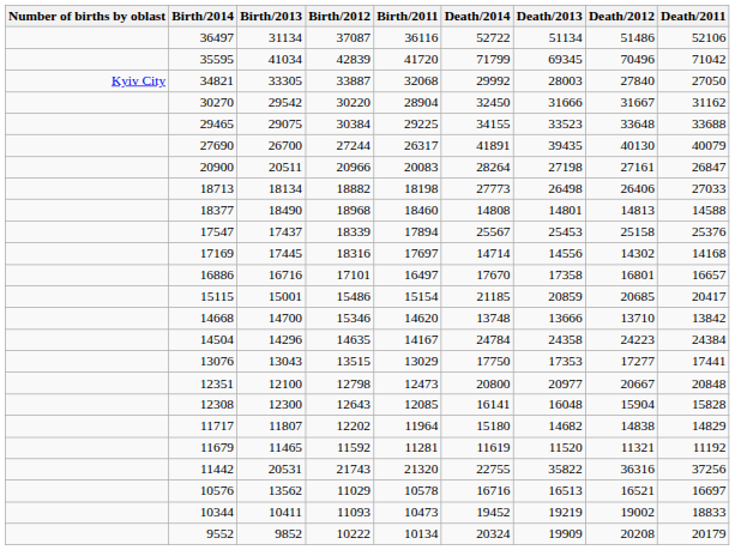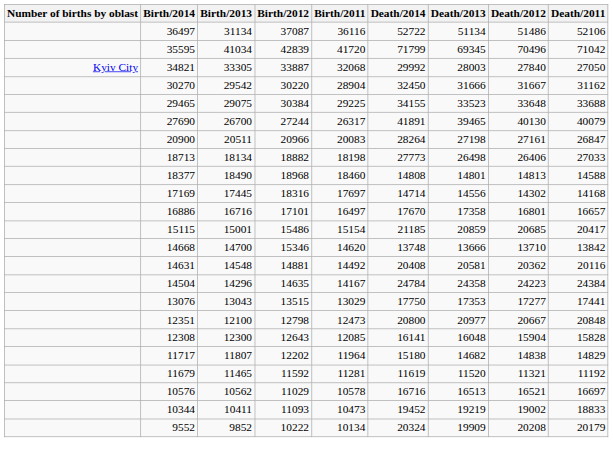27690 | Death/2013: 39435 -> 39465
- row: 17547 | 17437 | 18339 | 17894 | 25567 | 25453 | 25158 | 25376
+ row: 14631 | 14548 | 14881 | 14492 | 20408 | 20581 | 20362 | 20116
- row: 11442 | 20531 | 21743 | 21320 | 22755 | 35822 | 36316 | 37256
10576 | Birth/2013: 13562 -> 10562
